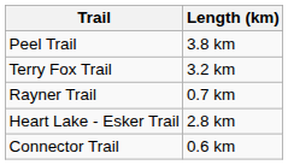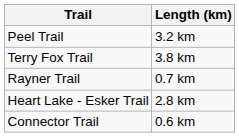Peel Trail | Length (km): 3.8 km -> 3.2 km
Terry Fox Trail | Length (km): 3.2 km -> 3.8 km
